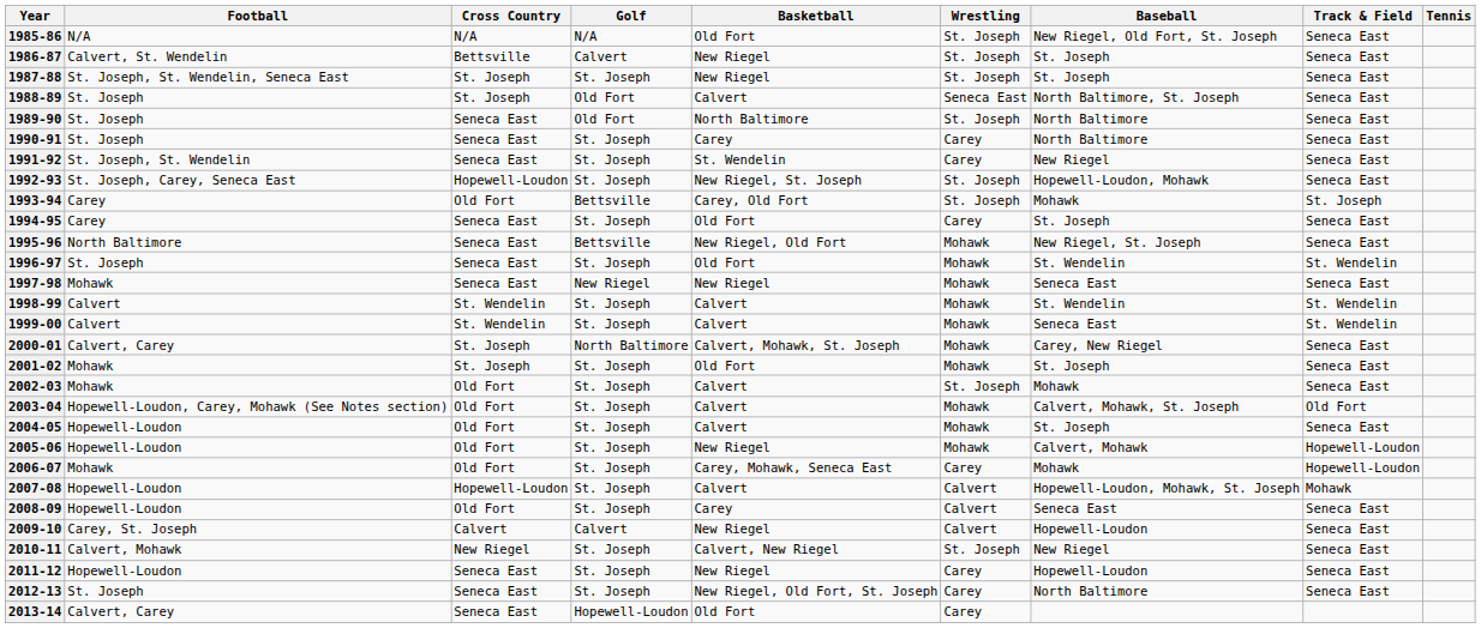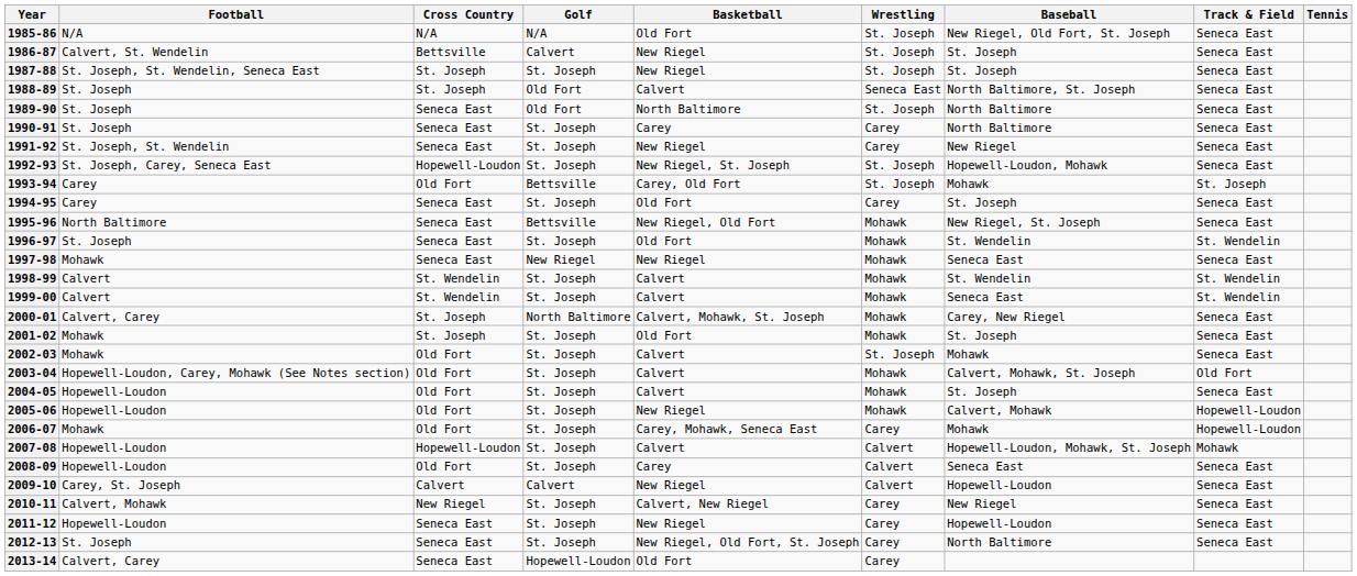1991-92 | Basketball: St. Wendelin -> New Riegel
2010-11 | Wrestling: St. Joseph -> Carey
